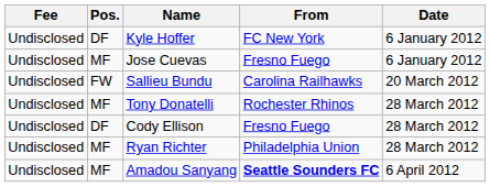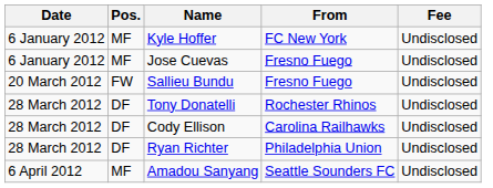columns swapped: Date <-> Fee
Kyle Hoffer | Pos.: DF -> MF
Sallieu Bundu | From: Carolina Railhawks -> Fresno Fuego
Tony Donatelli | Pos.: MF -> DF
Cody Ellison | From: Fresno Fuego -> Carolina Railhawks
Ryan Richter | Pos.: MF -> DF
Amadou Sanyang | From: bold -> normal
